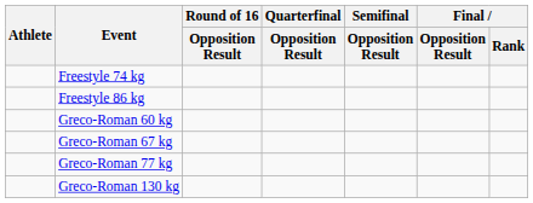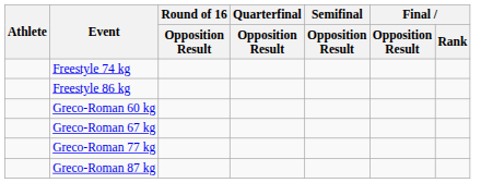+ row: Greco-Roman 87 kg
- row: Greco-Roman 130 kg
